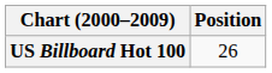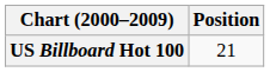US Billboard Hot 100 | Position: 26 -> 21
